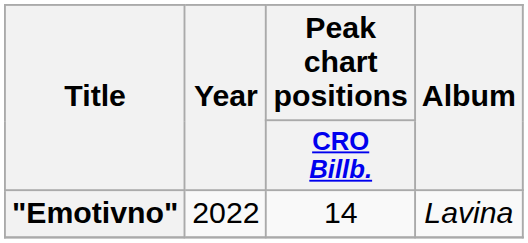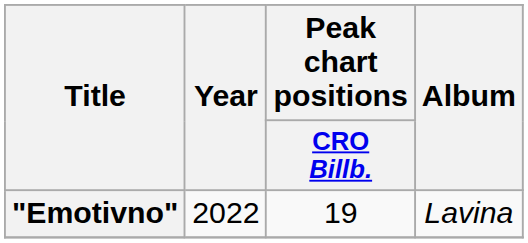"Emotivno" | Peak chart positions / CRO Billb.: 14 -> 19
